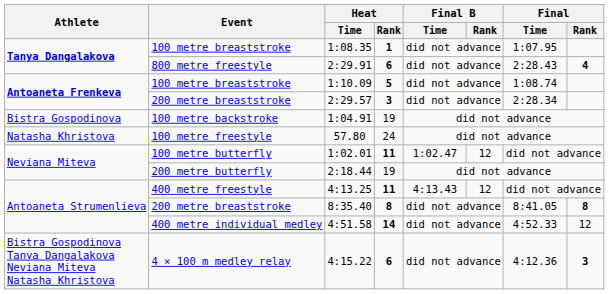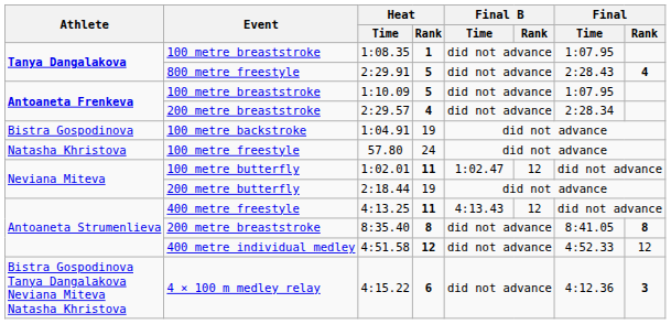2:29.91 | Heat / Rank: 6 -> 5
1:10.09 | Final / Time: 1:08.74 -> 1:07.95
2:29.57 | Heat / Rank: 3 -> 4
4:51.58 | Heat / Rank: 14 -> 12
